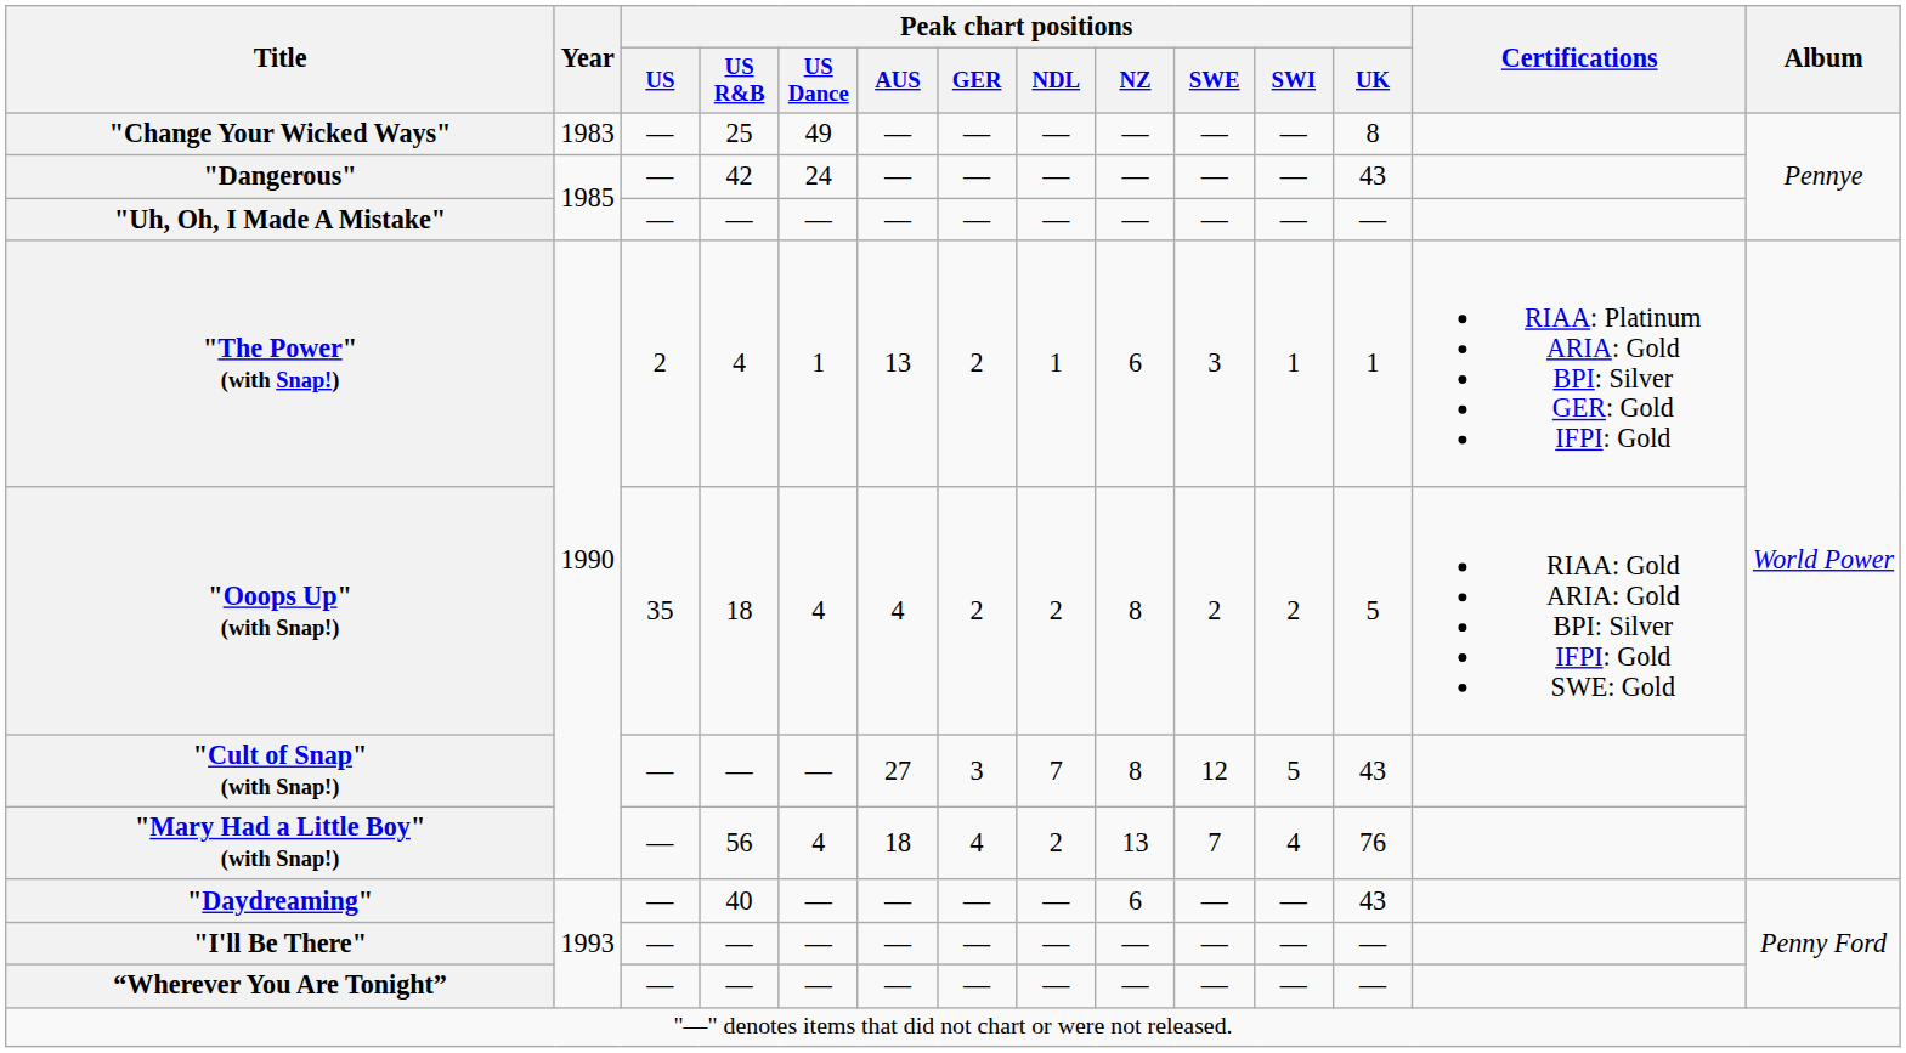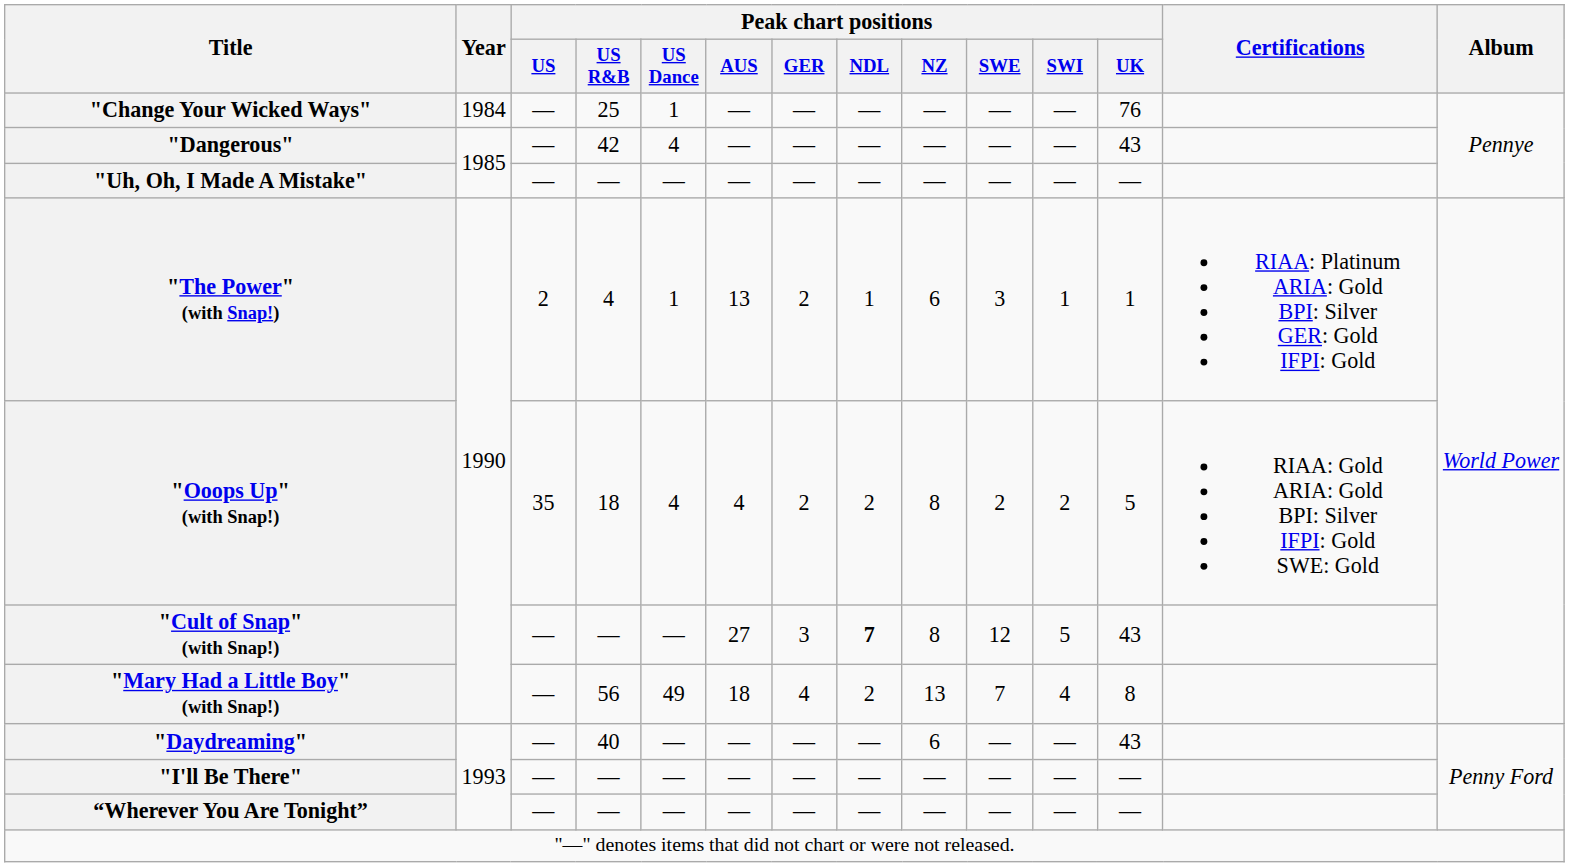"Change Your Wicked Ways" | Year: 1983 -> 1984
"Change Your Wicked Ways" | Peak chart positions / US Dance: 49 -> 1
"Change Your Wicked Ways" | Peak chart positions / UK: 8 -> 76
"Dangerous" | Peak chart positions / US Dance: 24 -> 4
"Cult of Snap" (with Snap!) | Peak chart positions / NDL: normal -> bold
"Mary Had a Little Boy" (with Snap!) | Peak chart positions / US Dance: 4 -> 49
"Mary Had a Little Boy" (with Snap!) | Peak chart positions / UK: 76 -> 8
